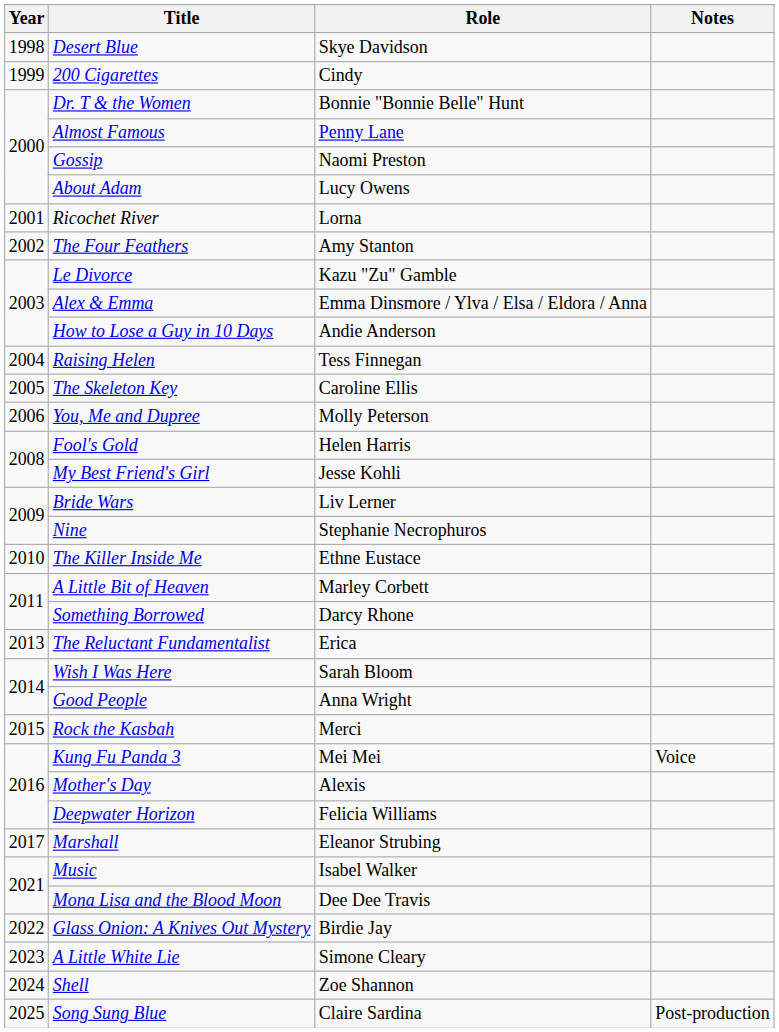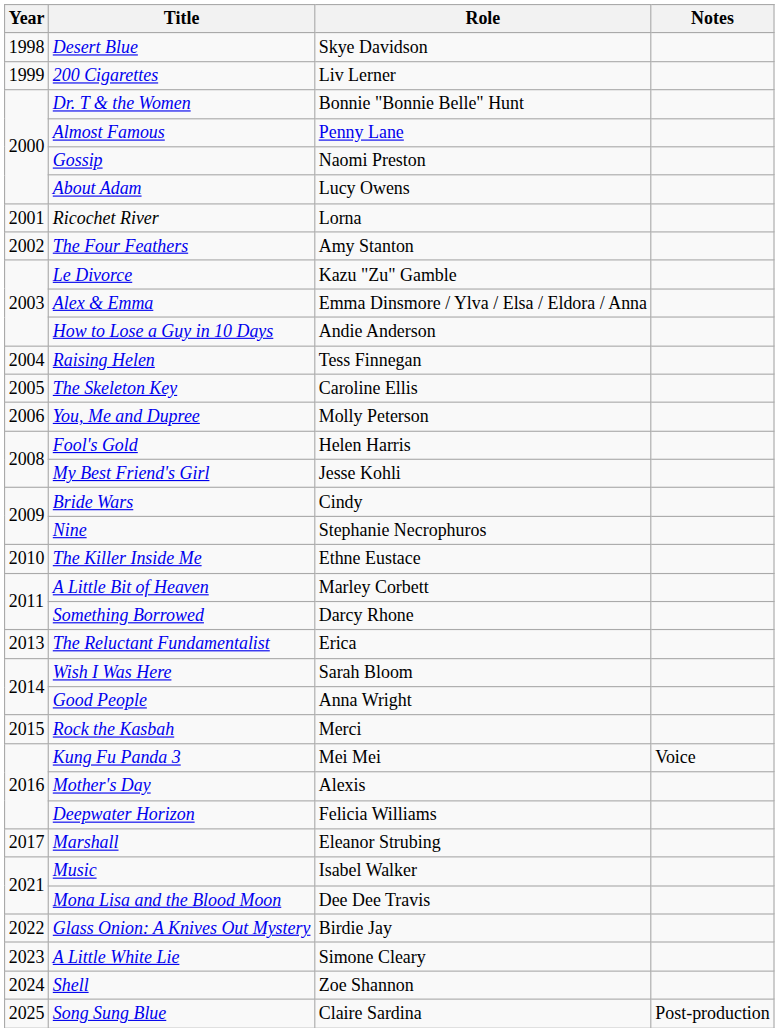200 Cigarettes | Role: Cindy -> Liv Lerner
Bride Wars | Role: Liv Lerner -> Cindy
